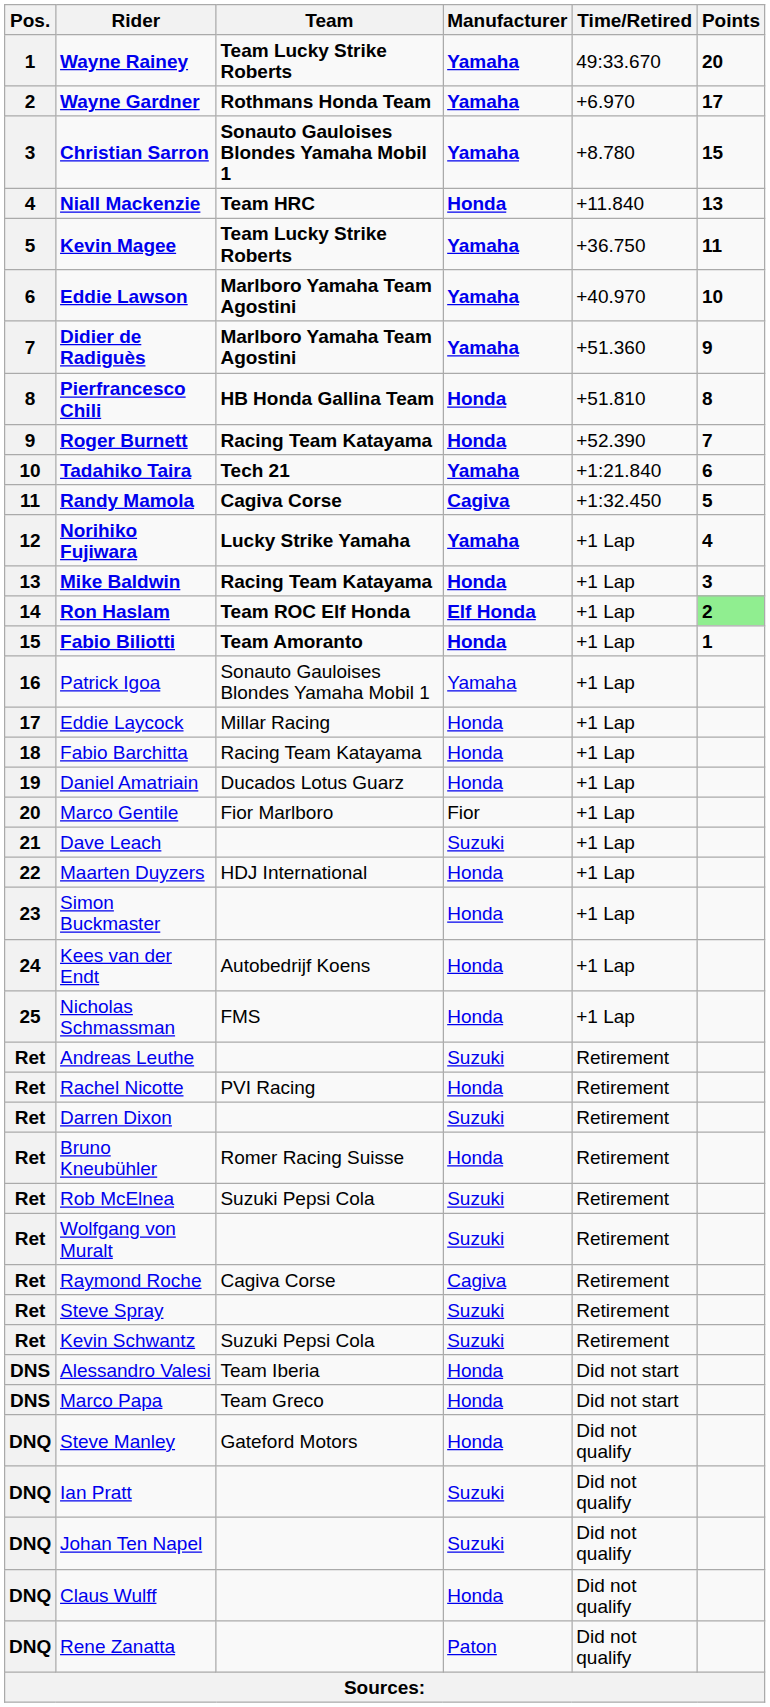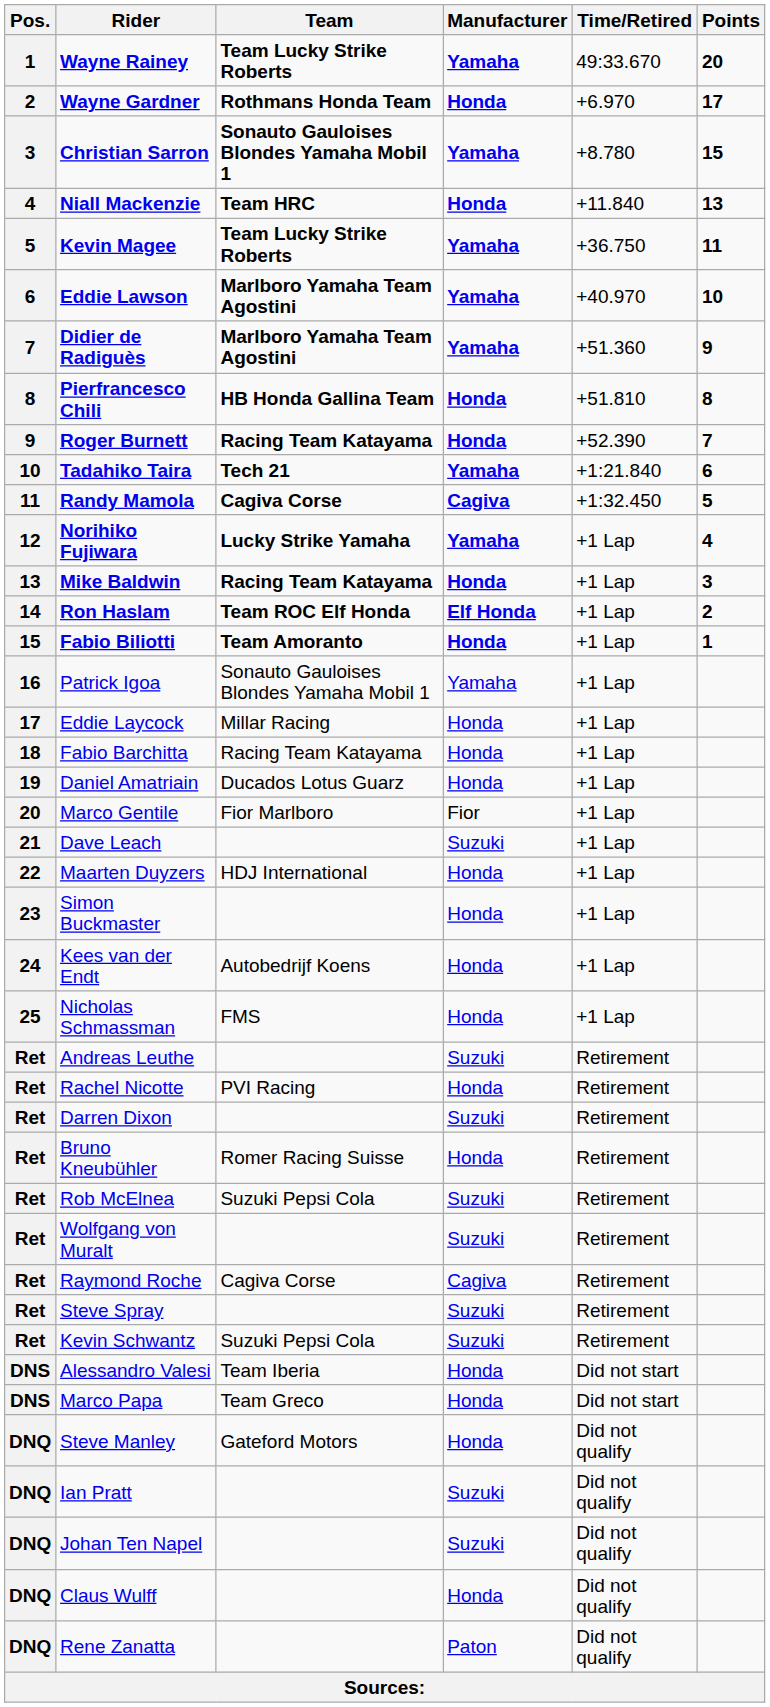Wayne Gardner | Manufacturer: Yamaha -> Honda
Ron Haslam | Points: lightgreen background -> no background
